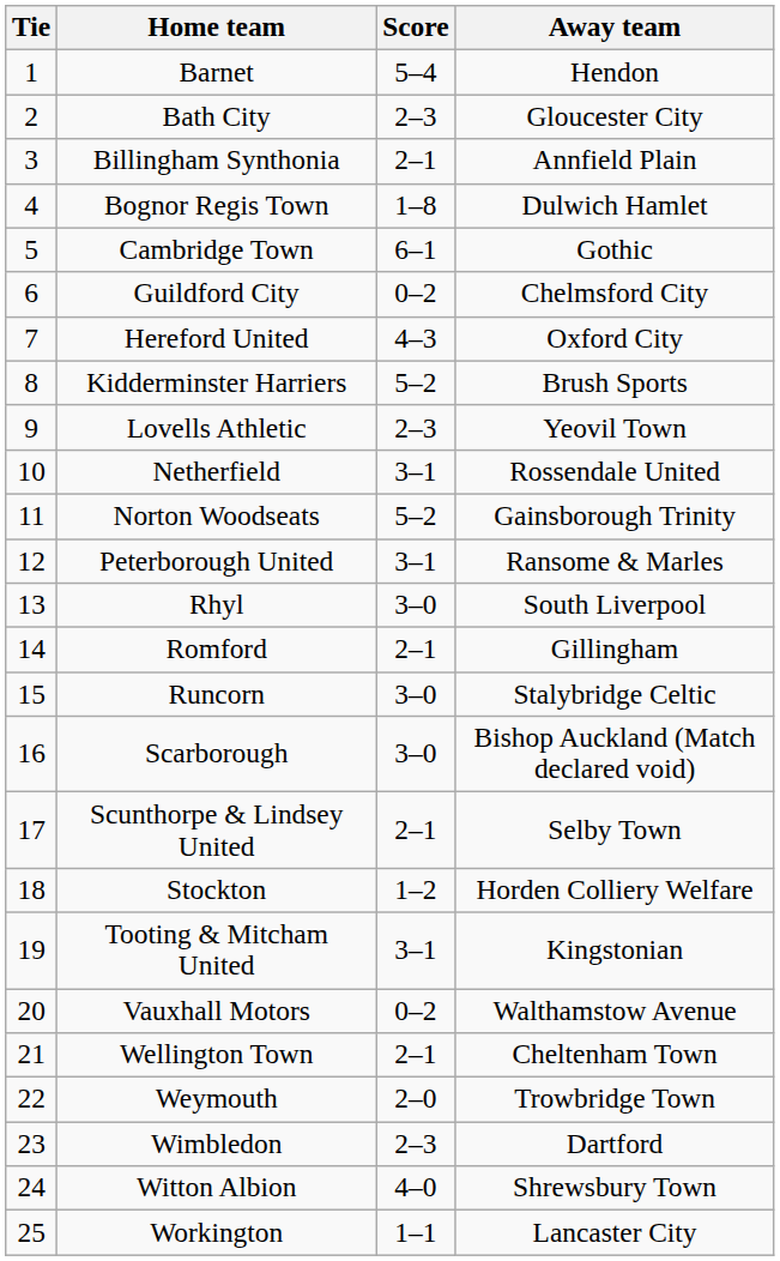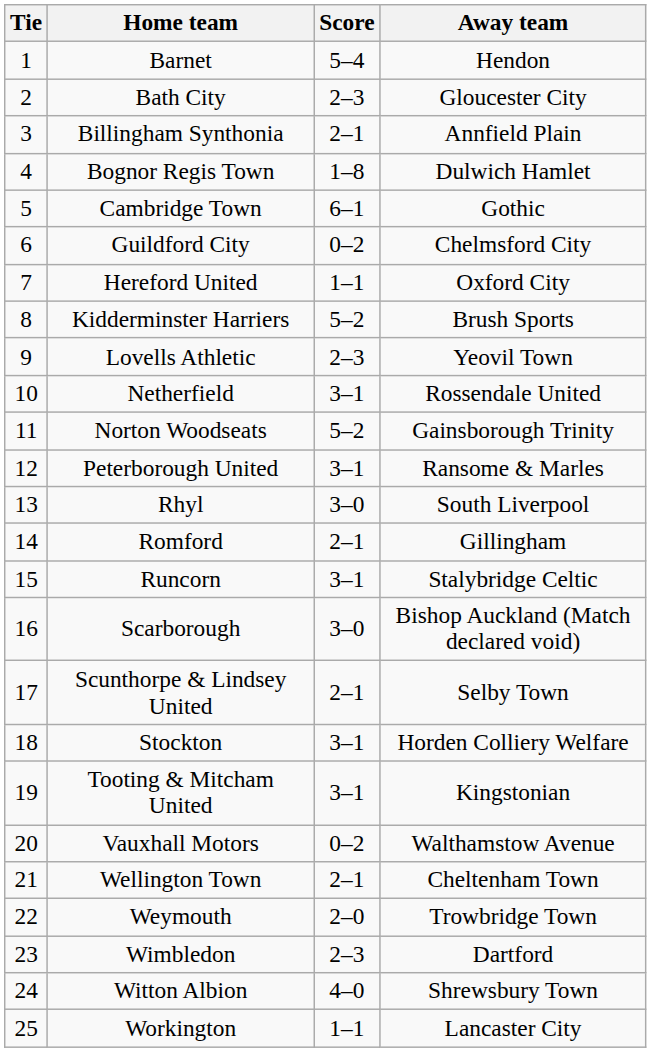Hereford United | Score: 4–3 -> 1–1
Runcorn | Score: 3–0 -> 3–1
Stockton | Score: 1–2 -> 3–1
